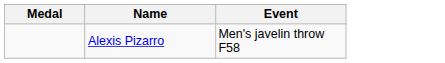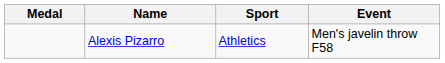+ column: Sport | Athletics
